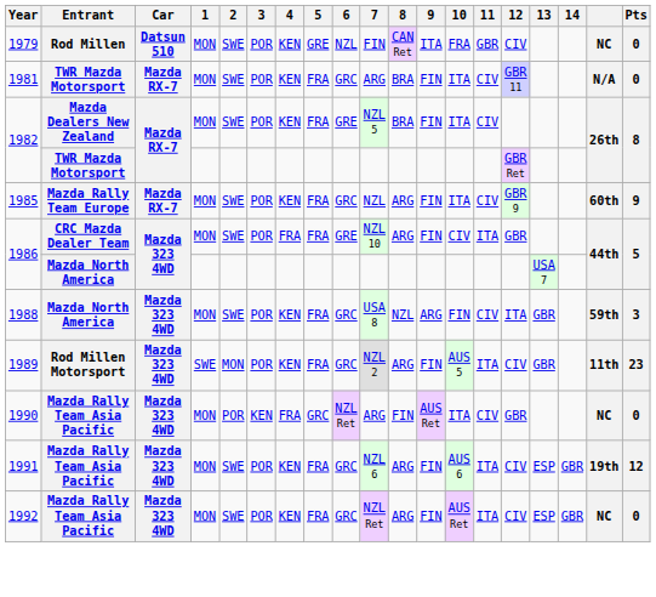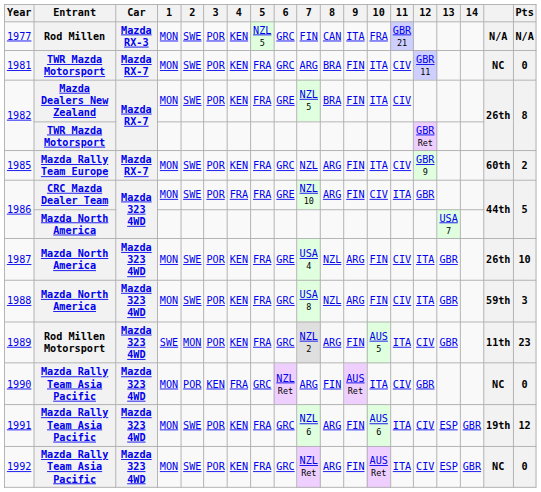+ row: 1977 | Rod Millen | Mazda RX-3 | MON | SWE | POR | KEN | NZL 5 | GRC | FIN | CAN | ITA | FRA | GBR 21 | N/A | N/A
- row: 1979 | Rod Millen | Datsun 510 | MON | SWE | POR | KEN | GRE | NZL | FIN | CAN Ret | ITA | FRA | GBR | CIV | NC | 0
1981 | column 18: N/A -> NC
1985 | Pts: 9 -> 2
+ row: 1987 | Mazda North America | Mazda 323 4WD | MON | SWE | POR | KEN | FRA | GRE | USA 4 | NZL | ARG | FIN | CIV | ITA | GBR | 26th | 10
